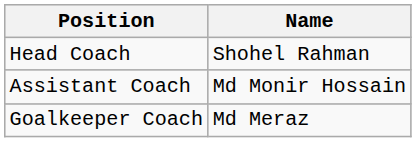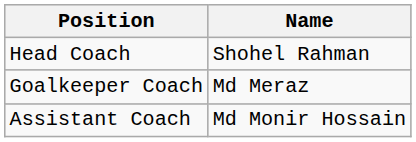rows swapped: Assistant Coach <-> Goalkeeper Coach
